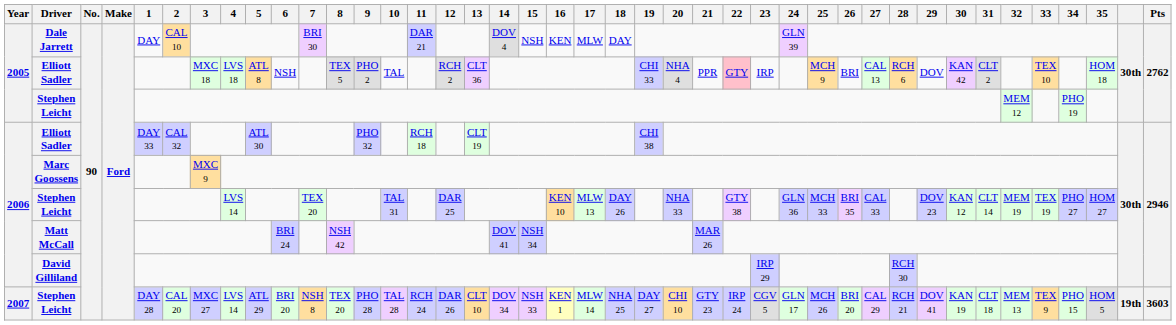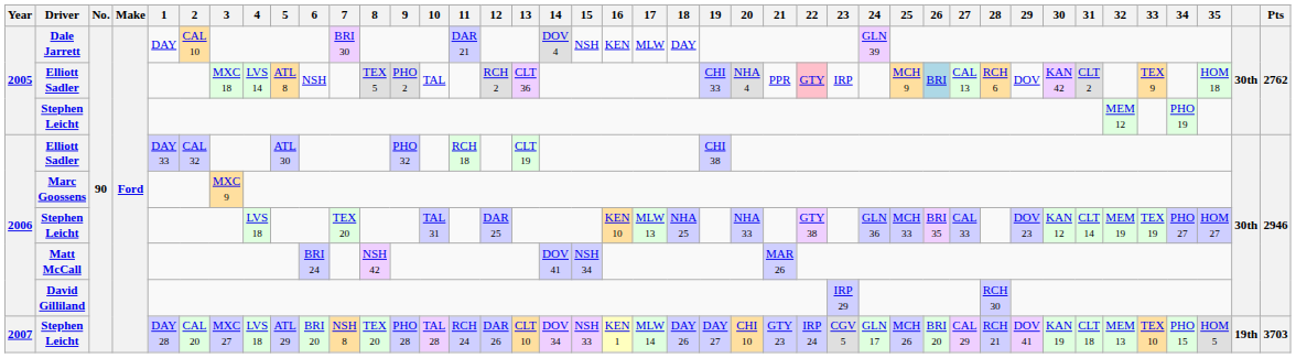2005 / Elliott Sadler | 4: LVS 18 -> LVS 14
2005 / Elliott Sadler | 26: no background -> lightblue background
2005 / Elliott Sadler | 33: TEX 10 -> TEX 9
2006 / Stephen Leicht | 4: LVS 14 -> LVS 18
2006 / Stephen Leicht | 18: DAY 26 -> NHA 25
2007 / Stephen Leicht | 4: LVS 14 -> LVS 18
2007 / Stephen Leicht | 18: NHA 25 -> DAY 26
2007 / Stephen Leicht | 33: TEX 9 -> TEX 10
2007 / Stephen Leicht | Pts: 3603 -> 3703
